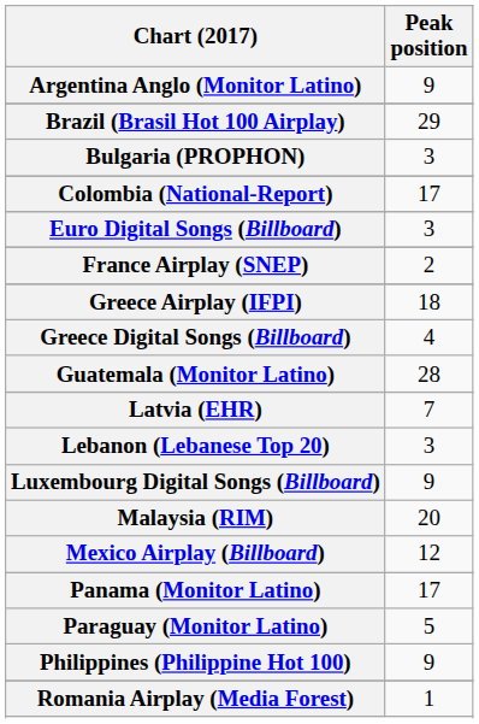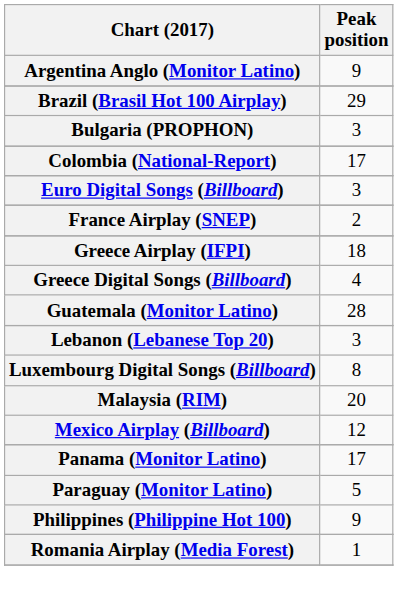- row: Latvia (EHR) | 7
Luxembourg Digital Songs (Billboard) | Peak position: 9 -> 8
